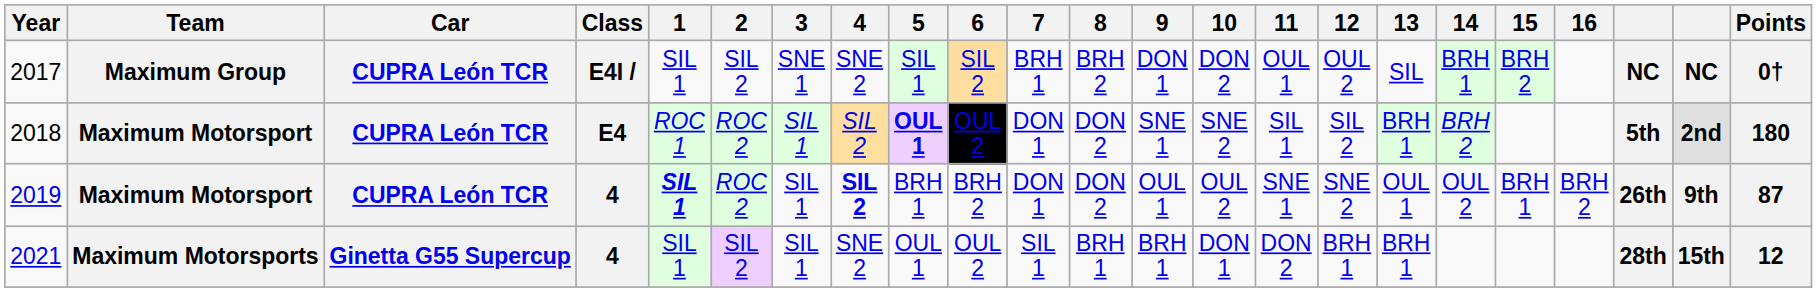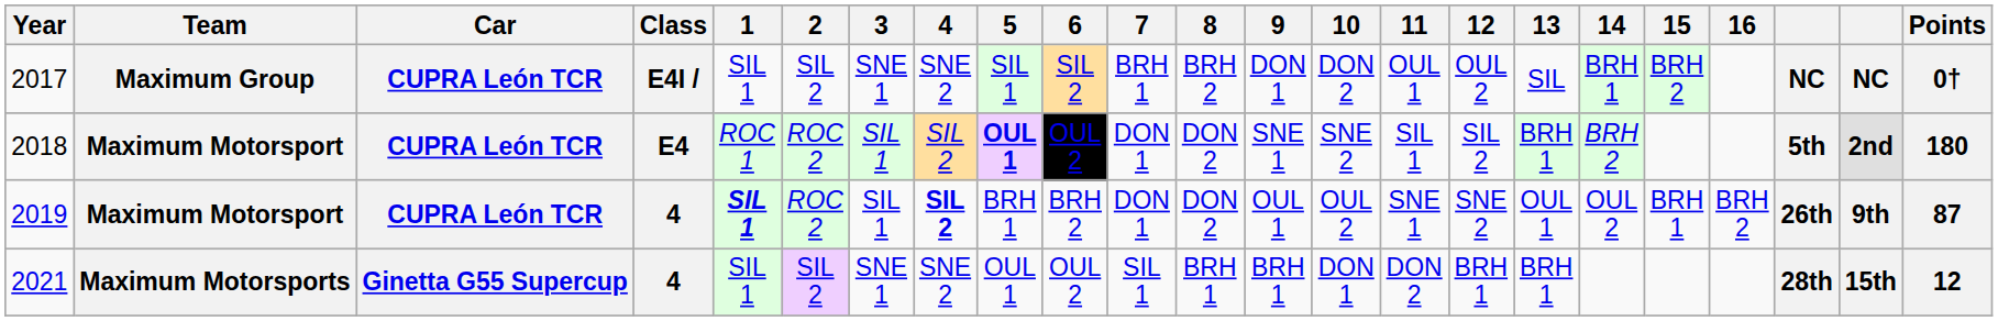2021 | 3: SIL 1 -> SNE 1
